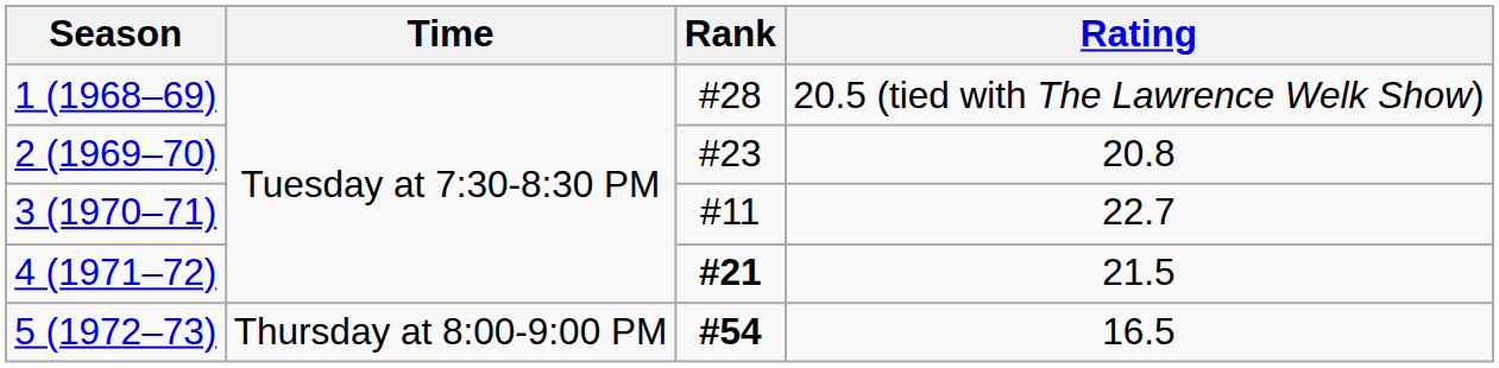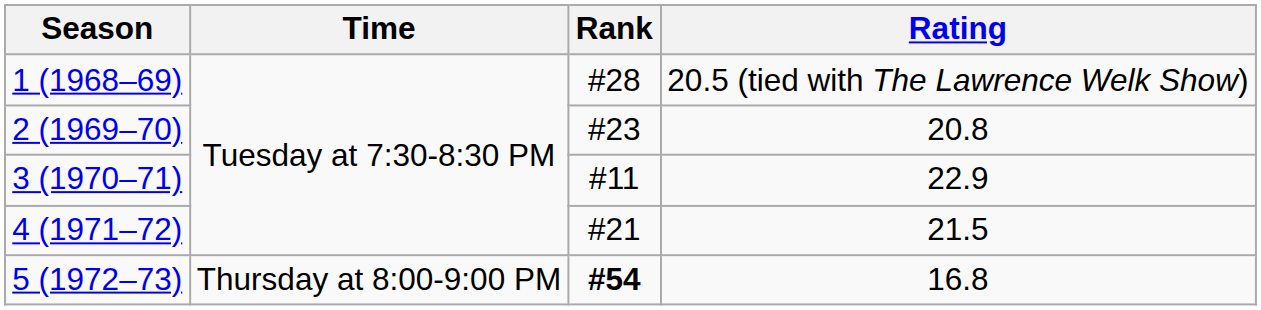3 (1970–71) | Rating: 22.7 -> 22.9
4 (1971–72) | Rank: bold -> normal
5 (1972–73) | Rating: 16.5 -> 16.8
